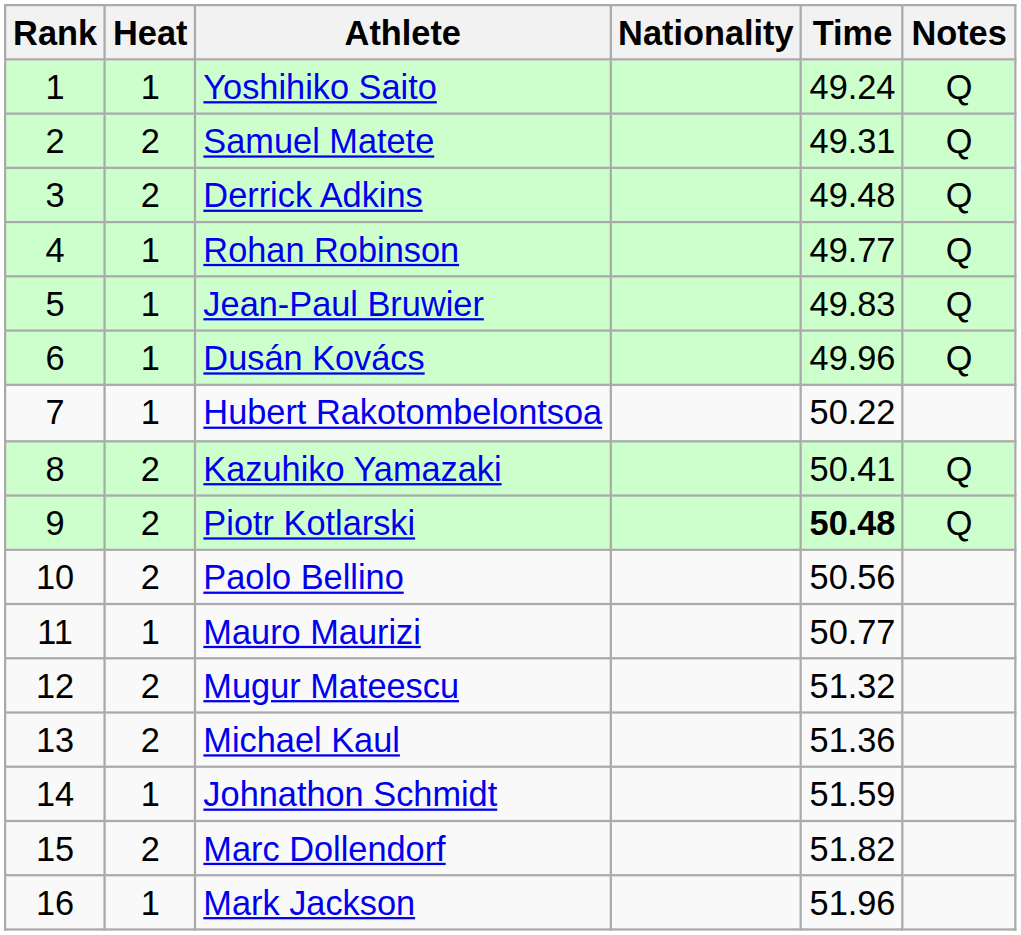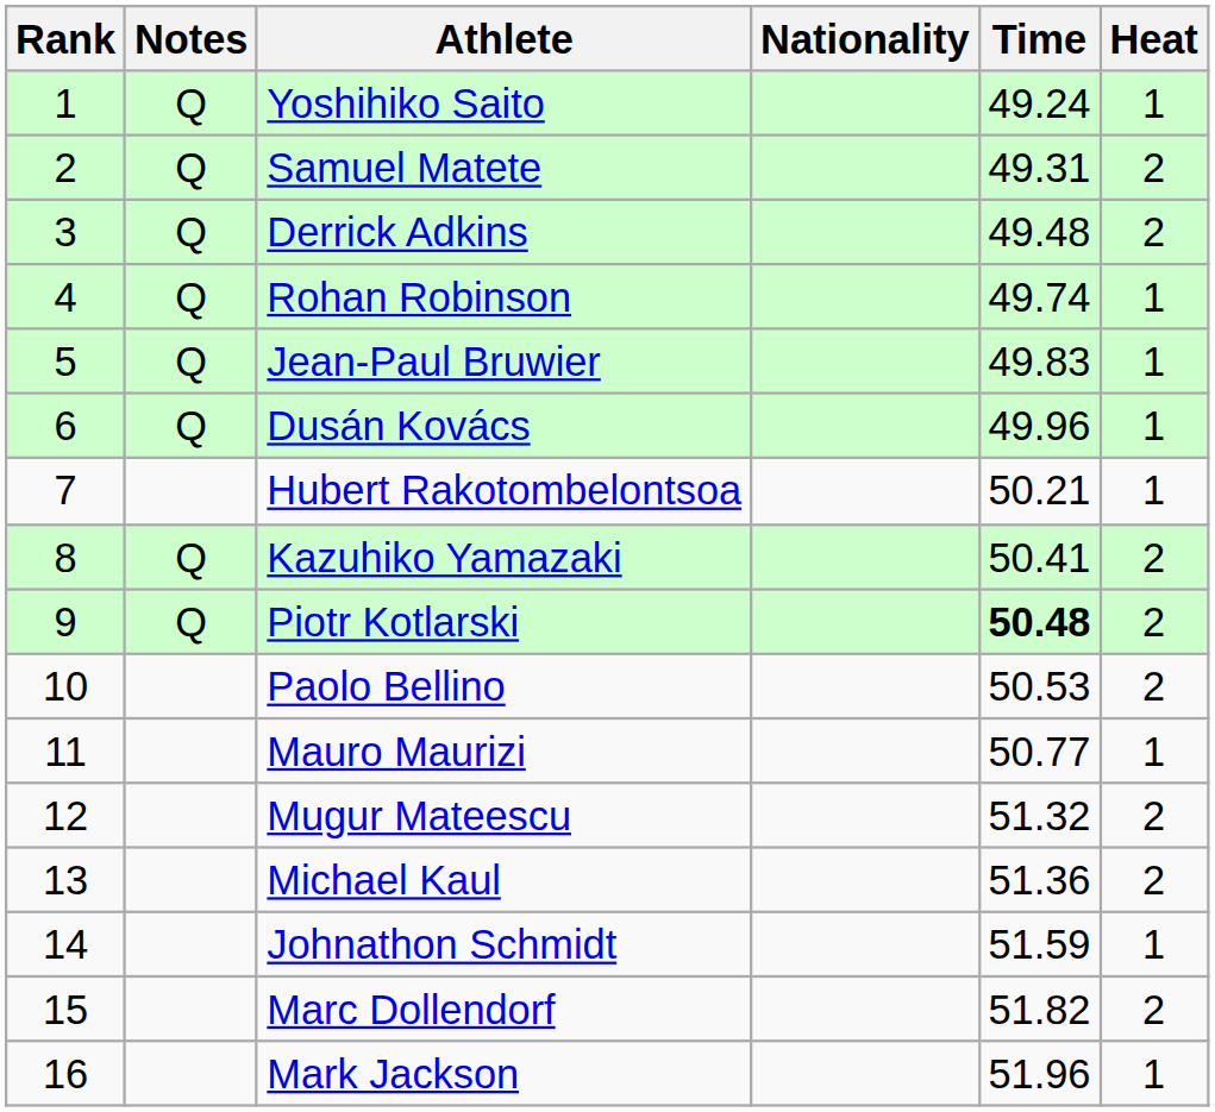columns swapped: Heat <-> Notes
Rohan Robinson | Time: 49.77 -> 49.74
Hubert Rakotombelontsoa | Time: 50.22 -> 50.21
Paolo Bellino | Time: 50.56 -> 50.53
